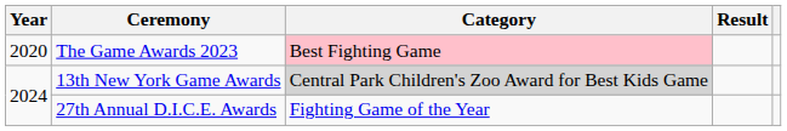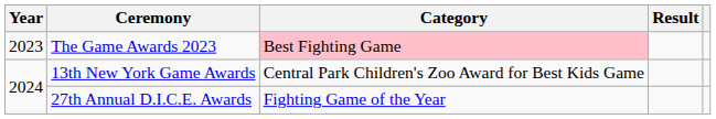The Game Awards 2023 | Year: 2020 -> 2023
13th New York Game Awards | Category: lightgrey background -> no background
